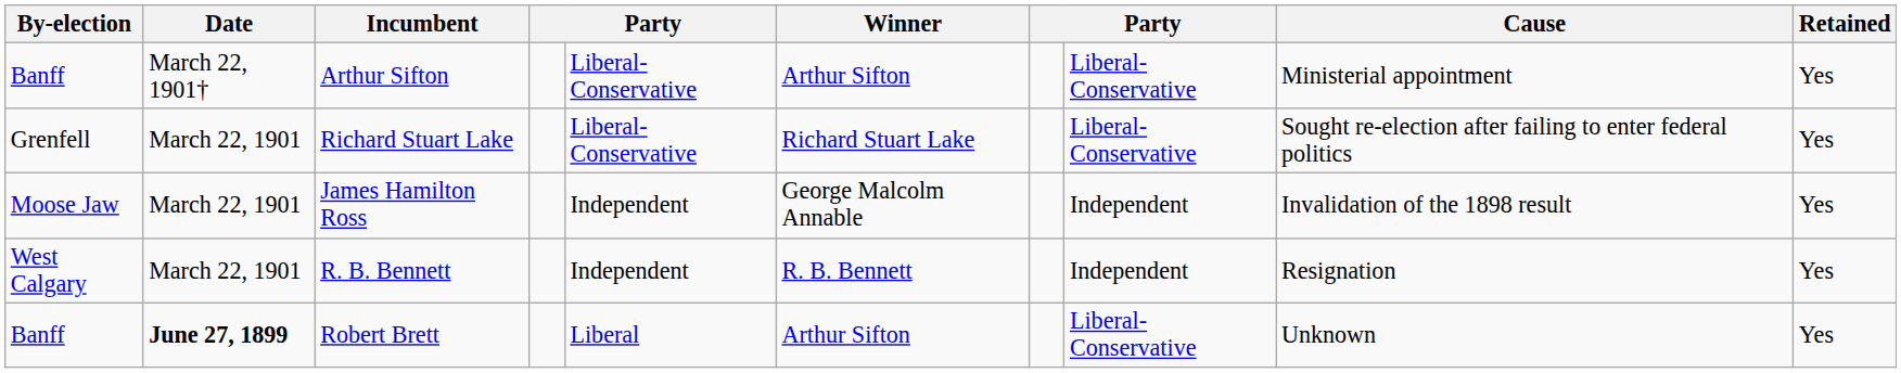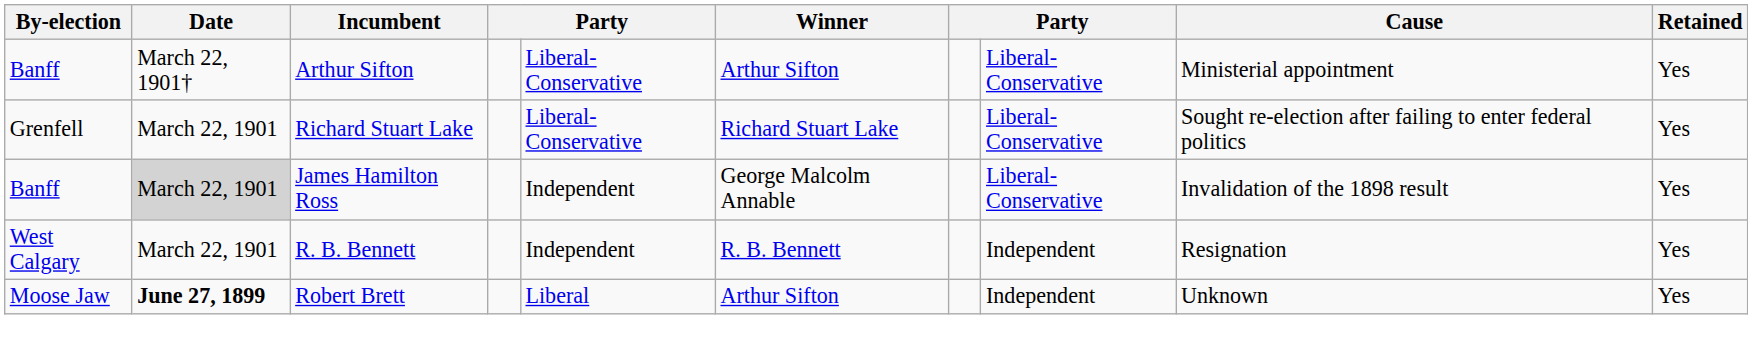James Hamilton Ross | By-election: Moose Jaw -> Banff
James Hamilton Ross | Date: no background -> lightgrey background
James Hamilton Ross | column 8: Independent -> Liberal-Conservative
Robert Brett | By-election: Banff -> Moose Jaw
Robert Brett | column 8: Liberal-Conservative -> Independent
